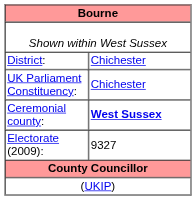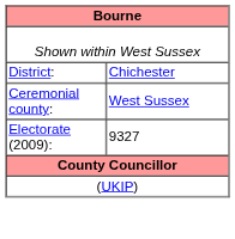- row: UK Parliament Constituency: | Chichester
Ceremonial county: | column 2: bold -> normal
